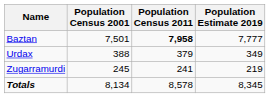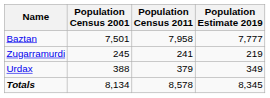Baztan | Population Census 2011: bold -> normal
rows swapped: Urdax <-> Zugarramurdi
